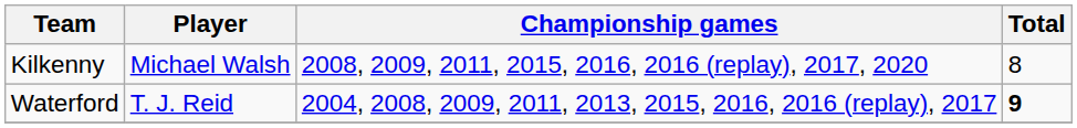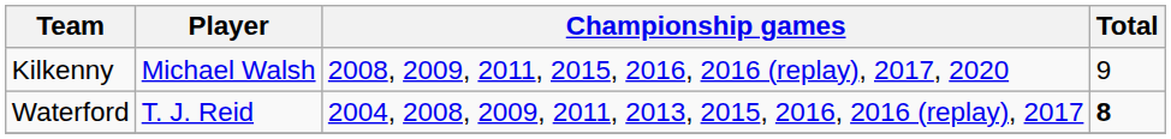Kilkenny | Total: 8 -> 9
Waterford | Total: 9 -> 8
